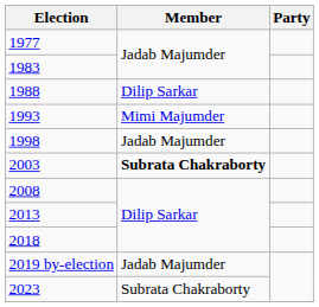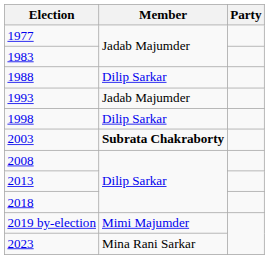1993 | Member: Mimi Majumder -> Jadab Majumder
1998 | Member: Jadab Majumder -> Dilip Sarkar
2019 by-election | Member: Jadab Majumder -> Mimi Majumder
2023 | Member: Subrata Chakraborty -> Mina Rani Sarkar
